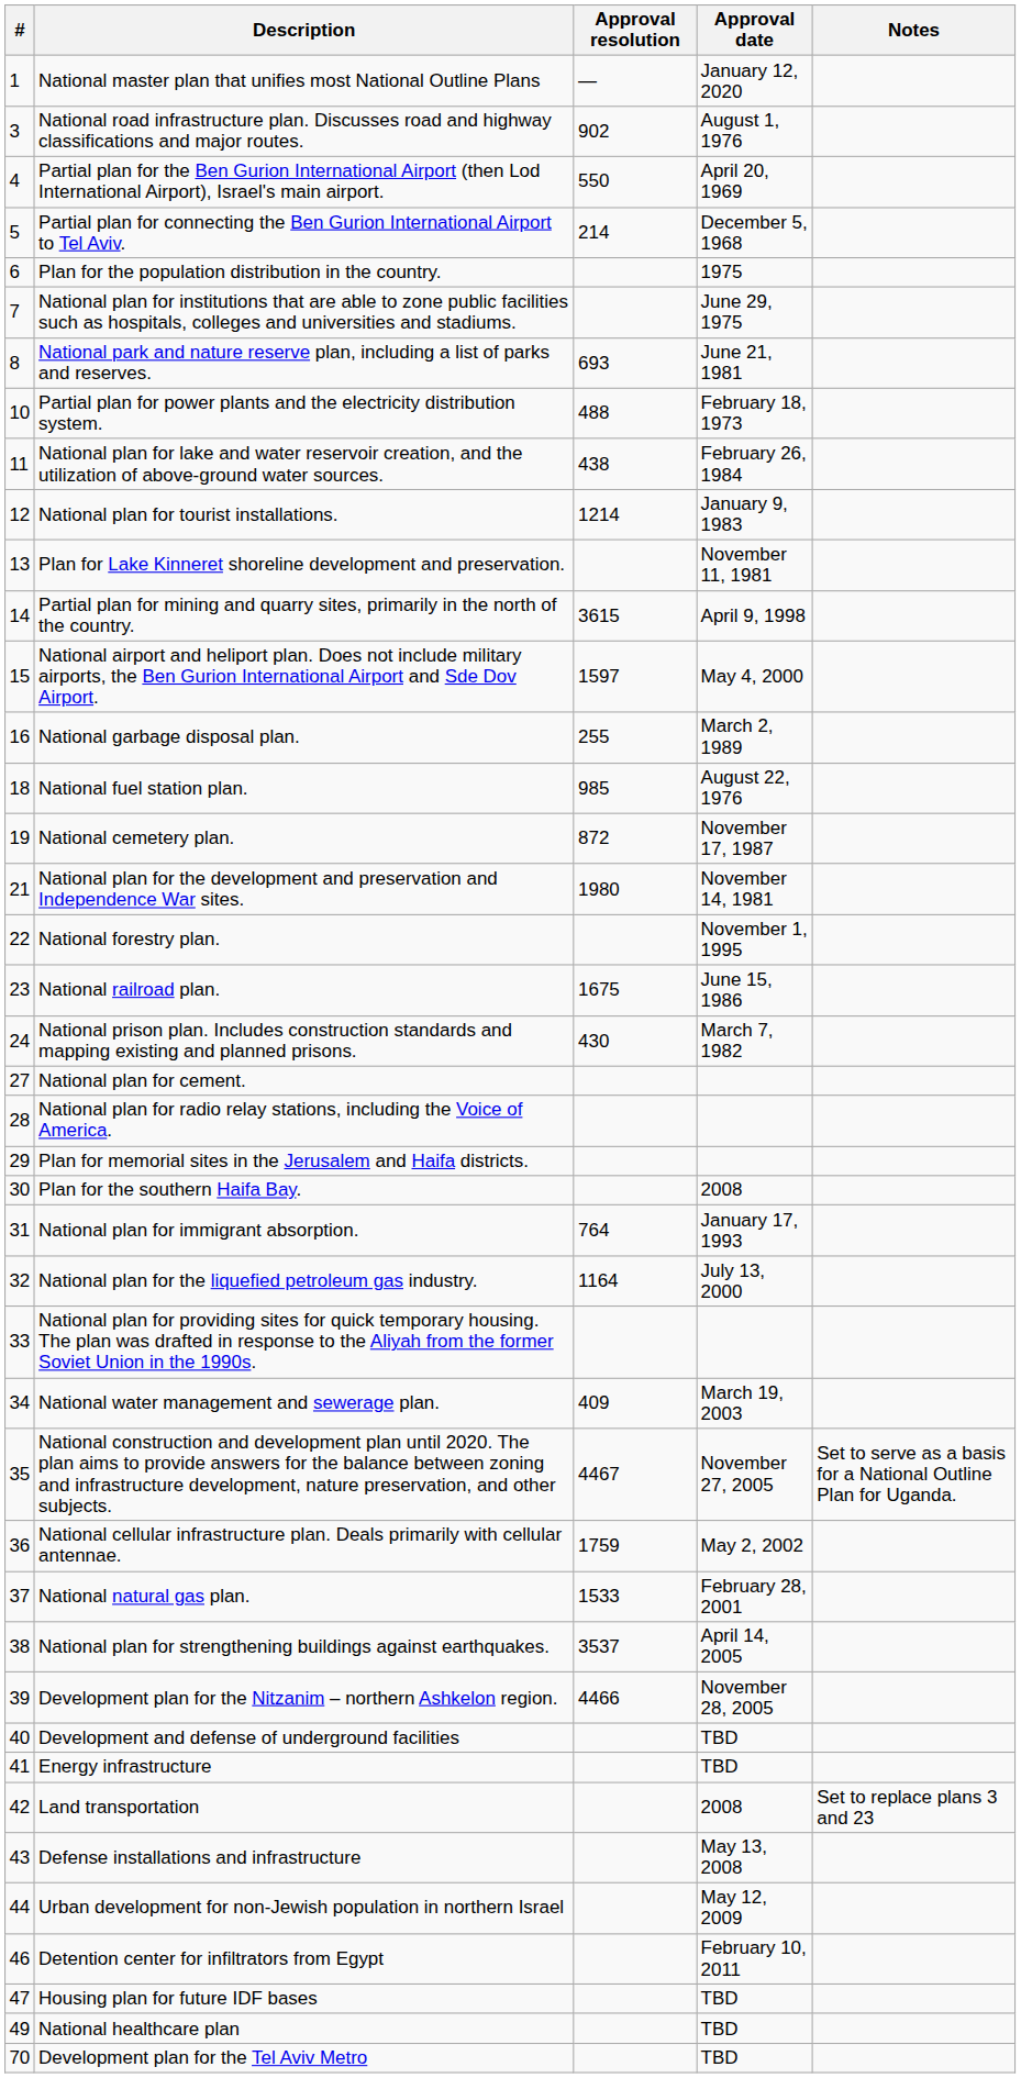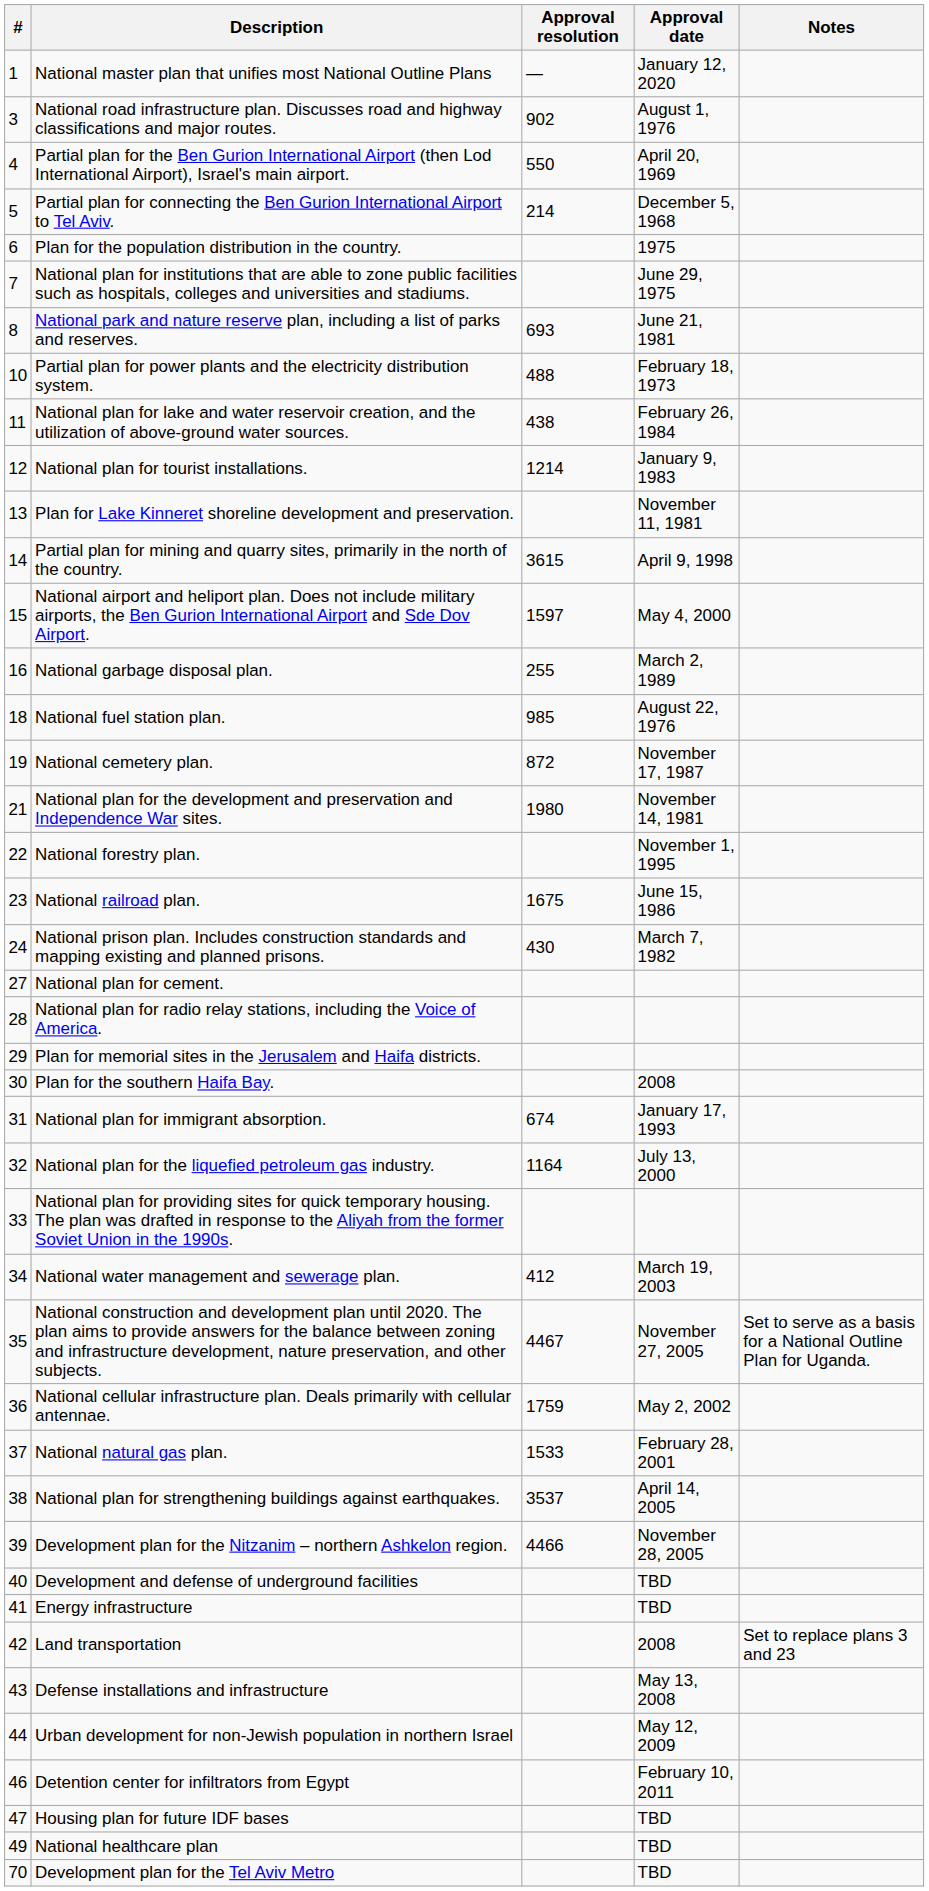National plan for immigrant absorption. | Approval resolution: 764 -> 674
National water management and sewerage plan. | Approval resolution: 409 -> 412
